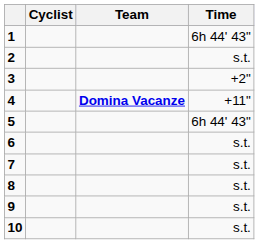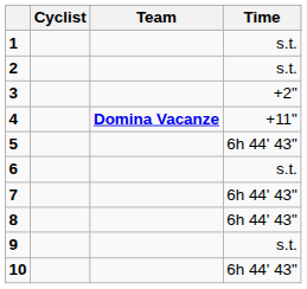1 | Time: 6h 44' 43" -> s.t.
7 | Time: s.t. -> 6h 44' 43"
8 | Time: s.t. -> 6h 44' 43"
10 | Time: s.t. -> 6h 44' 43"
